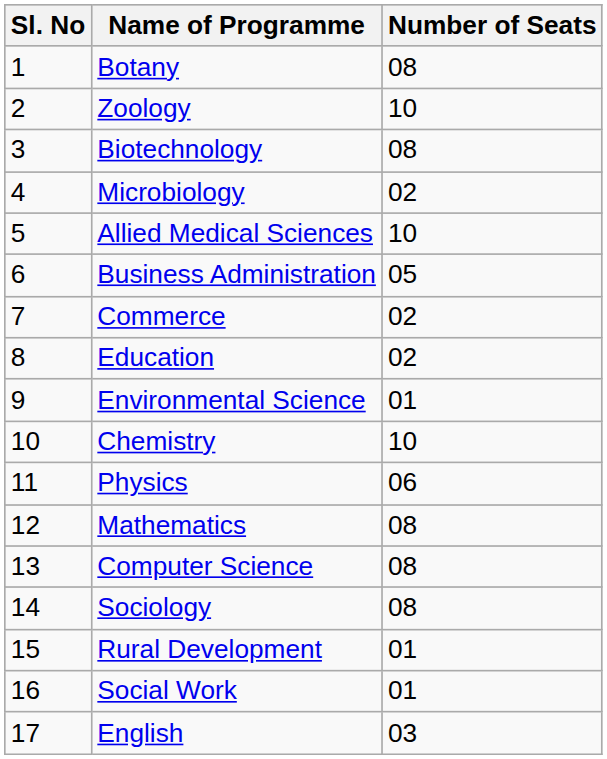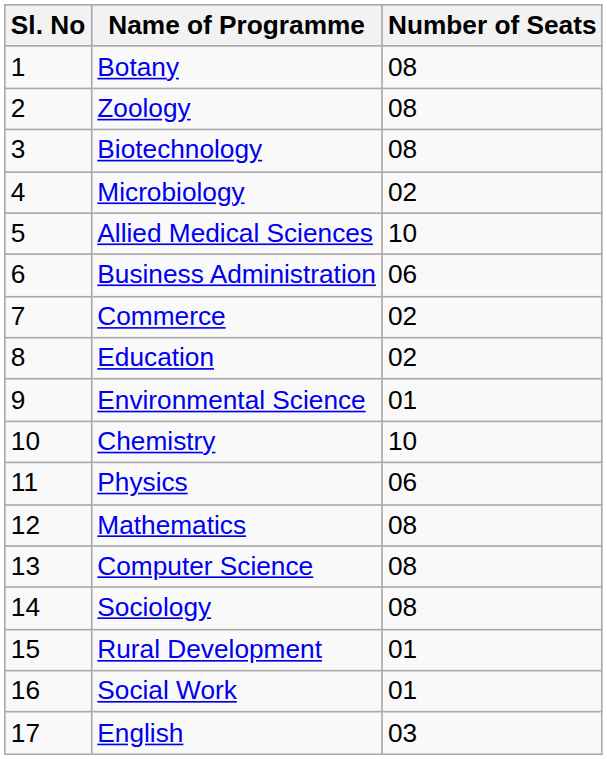Zoology | Number of Seats: 10 -> 08
Business Administration | Number of Seats: 05 -> 06
